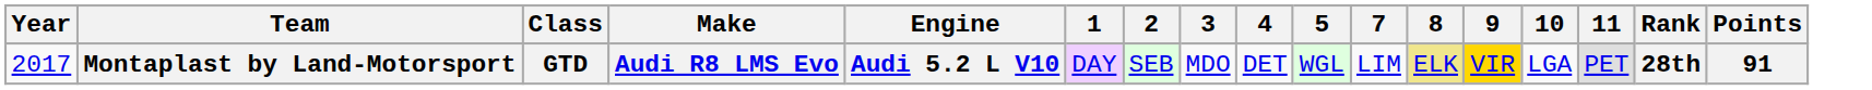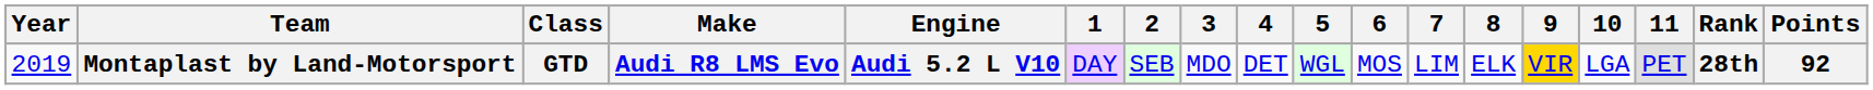+ column: 6 | MOS
Montaplast by Land-Motorsport | Year: 2017 -> 2019
Montaplast by Land-Motorsport | 8: khaki background -> no background
Montaplast by Land-Motorsport | Points: 91 -> 92
